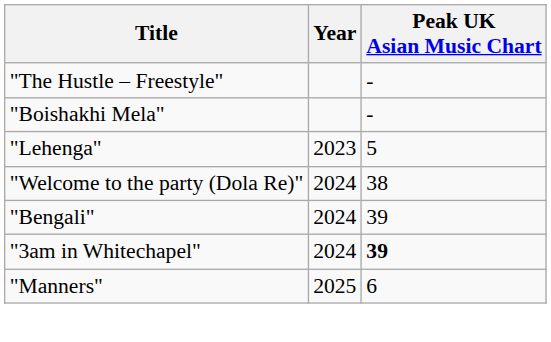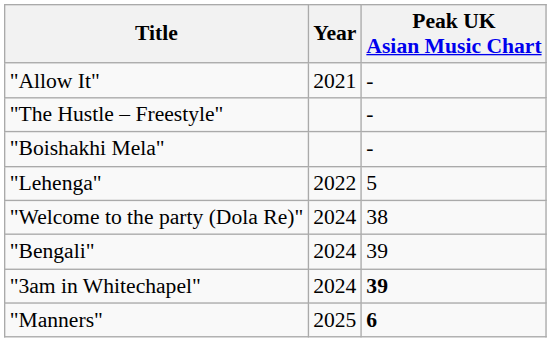+ row: "Allow It" | 2021 | -
"Lehenga" | Year: 2023 -> 2022
"Manners" | Peak UK Asian Music Chart: normal -> bold
